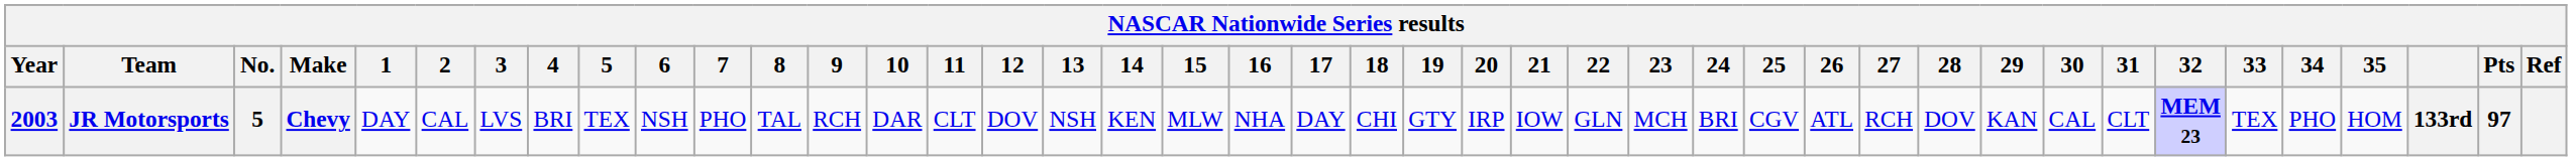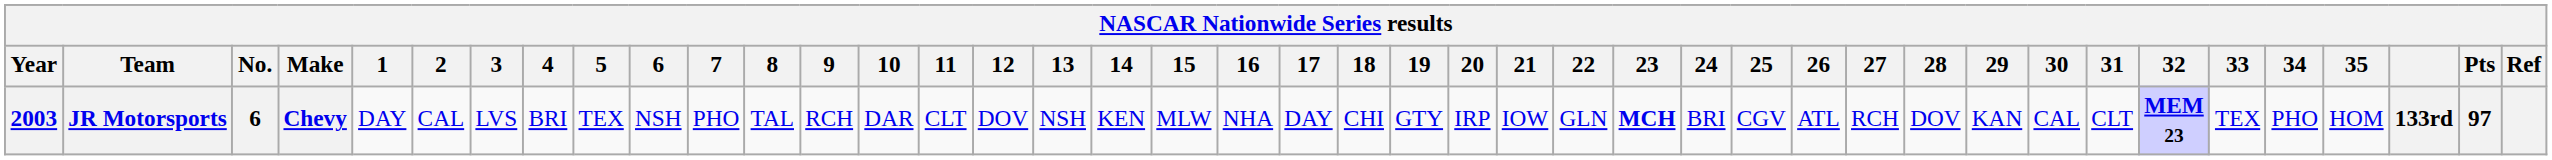JR Motorsports | No.: 5 -> 6
JR Motorsports | 23: normal -> bold
